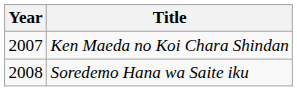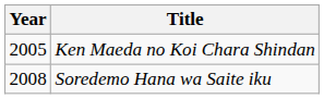Ken Maeda no Koi Chara Shindan | Year: 2007 -> 2005
